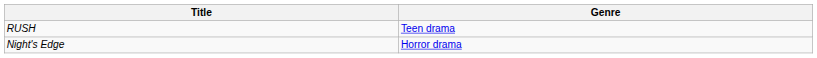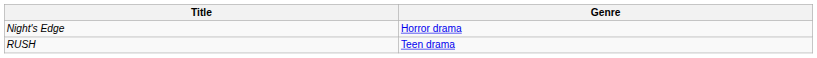rows swapped: Night's Edge <-> RUSH
